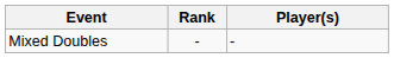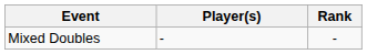columns swapped: Player(s) <-> Rank
